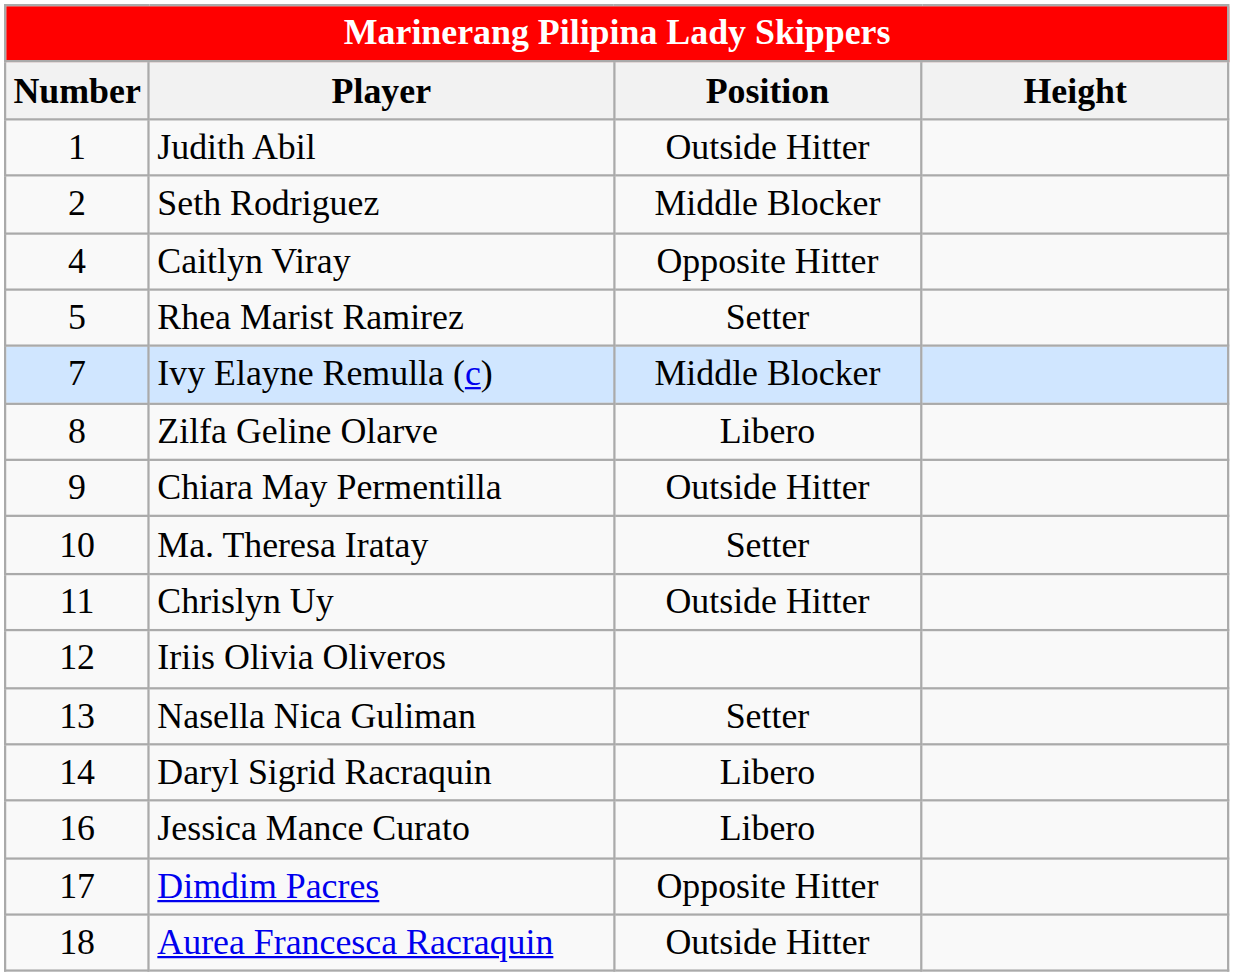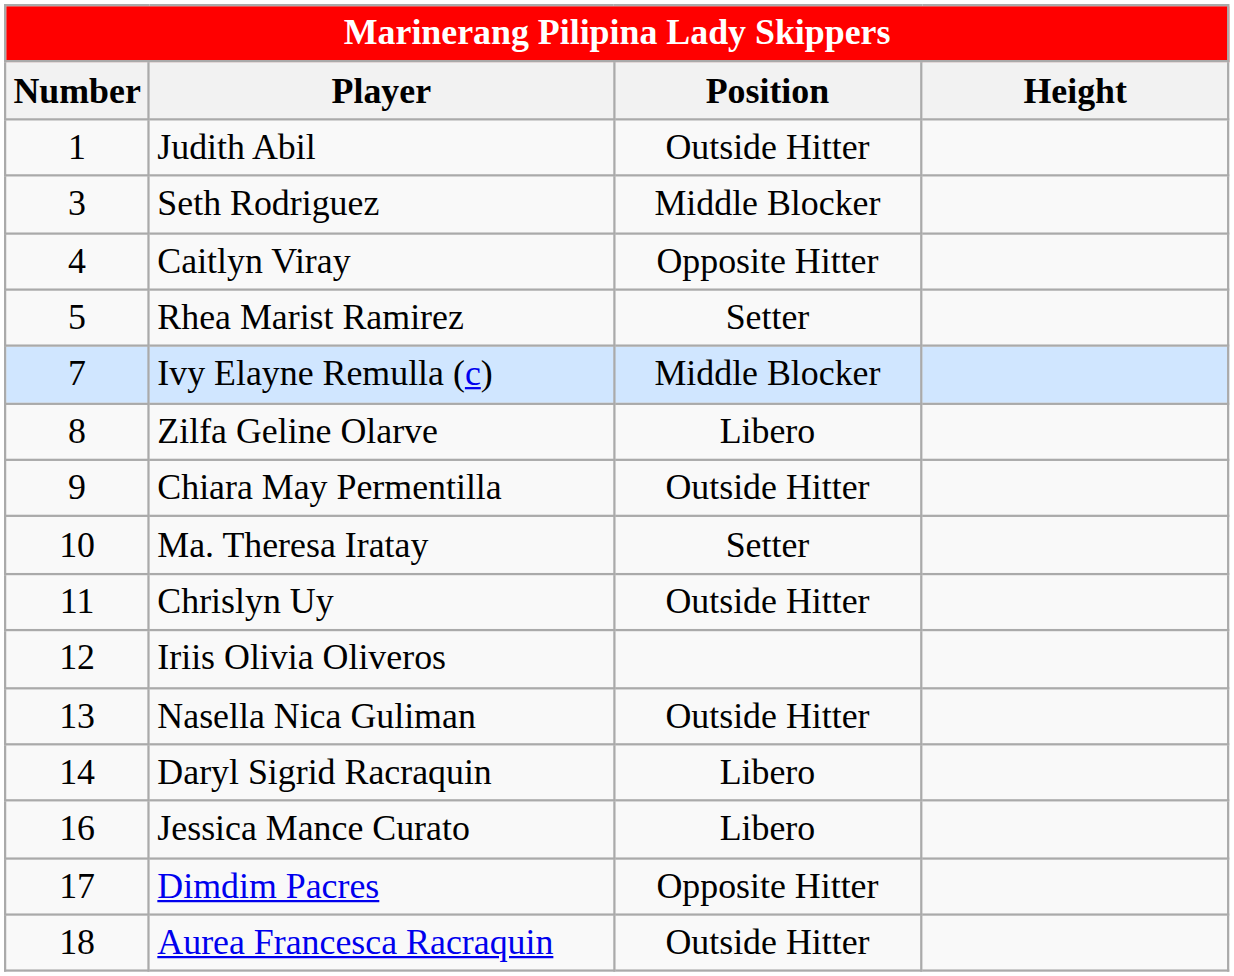Seth Rodriguez | Number: 2 -> 3
Nasella Nica Guliman | Position: Setter -> Outside Hitter
